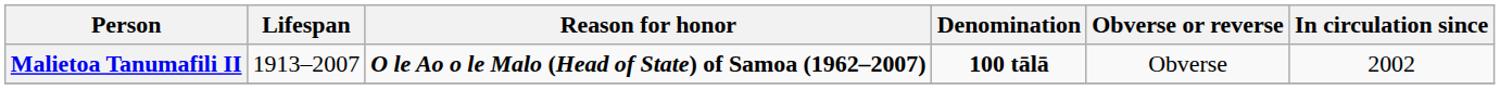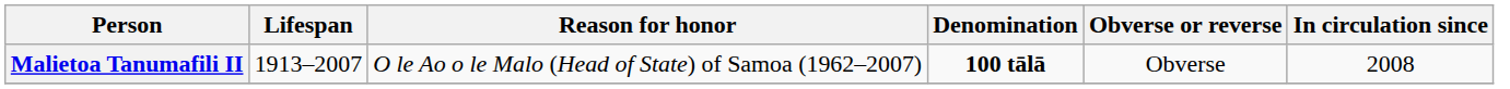Malietoa Tanumafili II | Reason for honor: bold -> normal
Malietoa Tanumafili II | In circulation since: 2002 -> 2008
